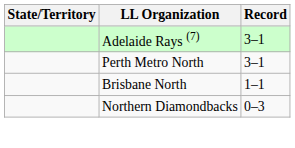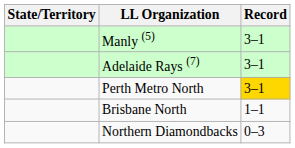+ row: Manly (5) | 3–1
Perth Metro North | Record: no background -> gold background
